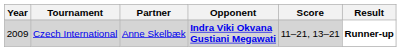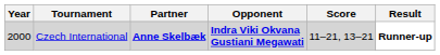Czech International | Year: 2009 -> 2000
Czech International | Partner: normal -> bold
